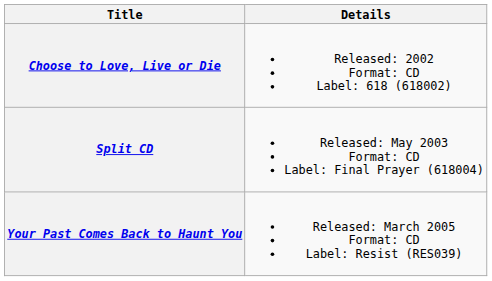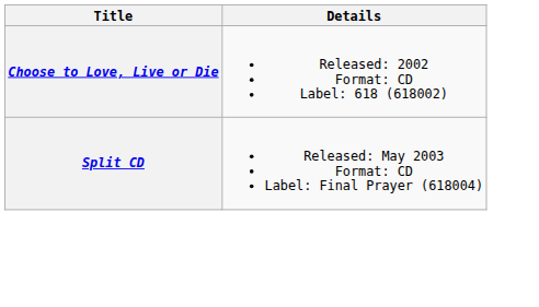- row: Your Past Comes Back to Haunt You | Released: March 2005 Format: CD Label: Resist (RES039)
